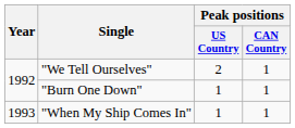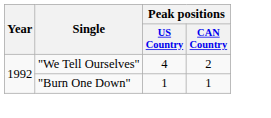"We Tell Ourselves" | Peak positions / US Country: 2 -> 4
"We Tell Ourselves" | Peak positions / CAN Country: 1 -> 2
- row: 1993 | "When My Ship Comes In" | 1 | 1
